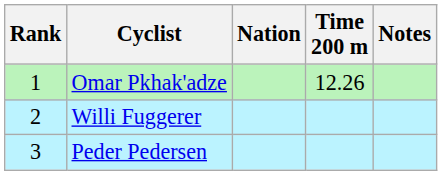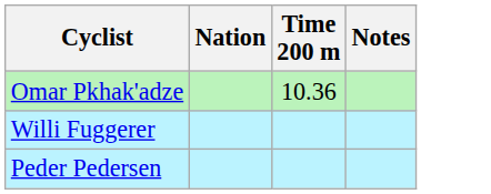- column: Rank | 1 | 2 | 3
Omar Pkhak'adze | Time 200 m: 12.26 -> 10.36
